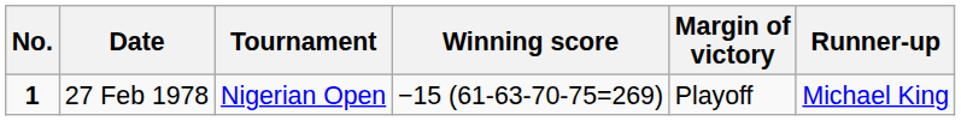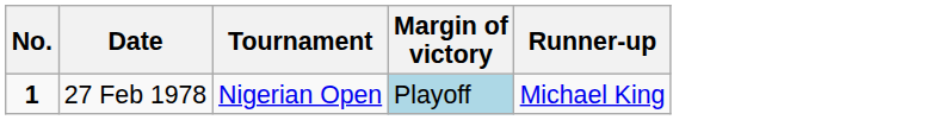- column: Winning score | −15 (61-63-70-75=269)
27 Feb 1978 | Margin of victory: no background -> lightblue background
